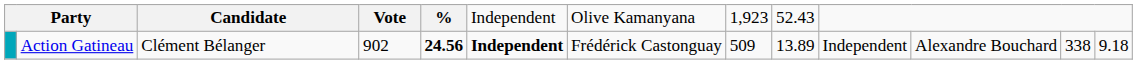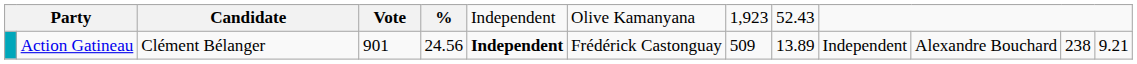Action Gatineau | column 4: 902 -> 901
Action Gatineau | column 5: bold -> normal
Action Gatineau | column 12: 338 -> 238
Action Gatineau | column 13: 9.18 -> 9.21
